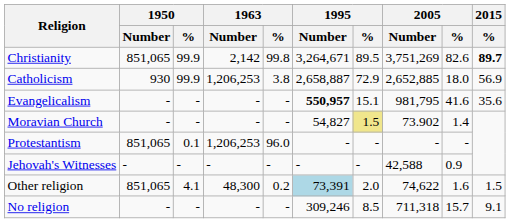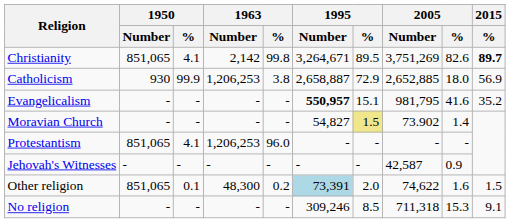Christianity | 1950 / %: 99.9 -> 4.1
Evangelicalism | 2015 / %: 35.6 -> 35.2
Protestantism | 1950 / %: 0.1 -> 4.1
Jehovah's Witnesses | 2005 / Number: 42,588 -> 42,587
Other religion | 1950 / %: 4.1 -> 0.1
No religion | 2005 / %: 15.7 -> 15.3
